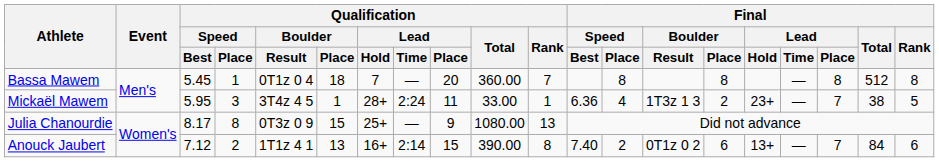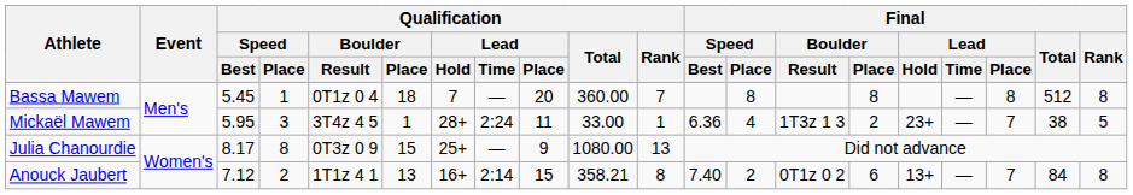Anouck Jaubert | Qualification / Total: 390.00 -> 358.21
Anouck Jaubert | Final / Rank: 6 -> 8
